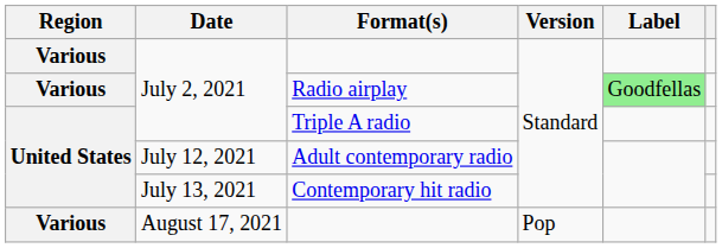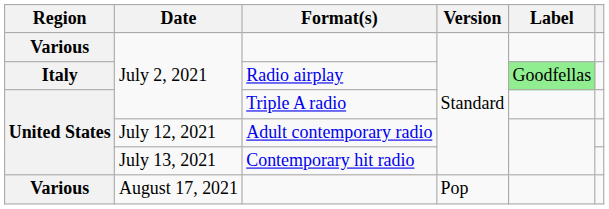Radio airplay | Region: Various -> Italy
